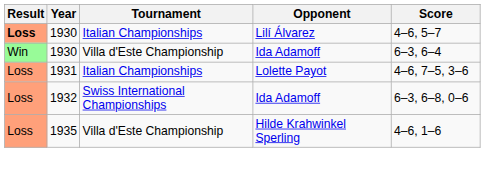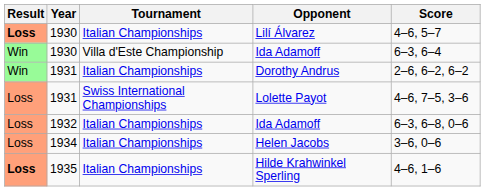+ row: Win | 1931 | Italian Championships | Dorothy Andrus | 2–6, 6–2, 6–2
Lolette Payot | Tournament: Italian Championships -> Swiss International Championships
1932 / Ida Adamoff | Tournament: Swiss International Championships -> Italian Championships
+ row: Loss | 1934 | Italian Championships | Helen Jacobs | 3–6, 0–6
Hilde Krahwinkel Sperling | Result: normal -> bold
Hilde Krahwinkel Sperling | Tournament: Villa d'Este Championship -> Italian Championships
